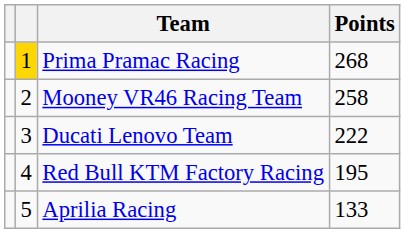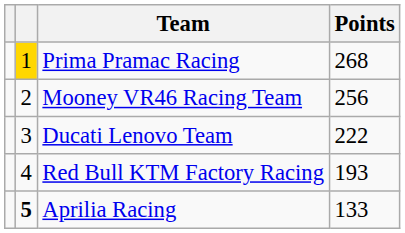Mooney VR46 Racing Team | Points: 258 -> 256
Red Bull KTM Factory Racing | Points: 195 -> 193
Aprilia Racing | column 2: normal -> bold
